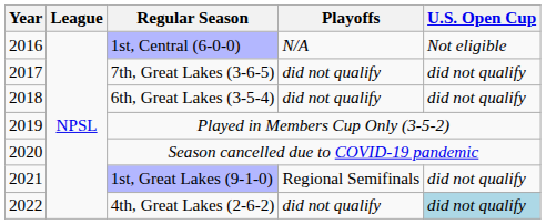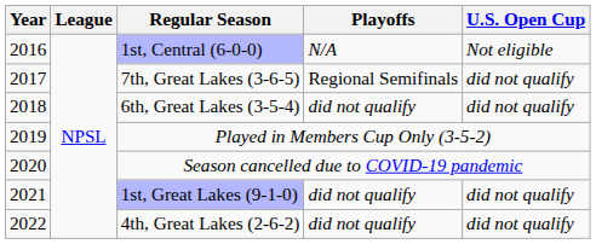7th, Great Lakes (3-6-5) | Playoffs: did not qualify -> Regional Semifinals
1st, Great Lakes (9-1-0) | Playoffs: Regional Semifinals -> did not qualify
4th, Great Lakes (2-6-2) | U.S. Open Cup: lightblue background -> no background
